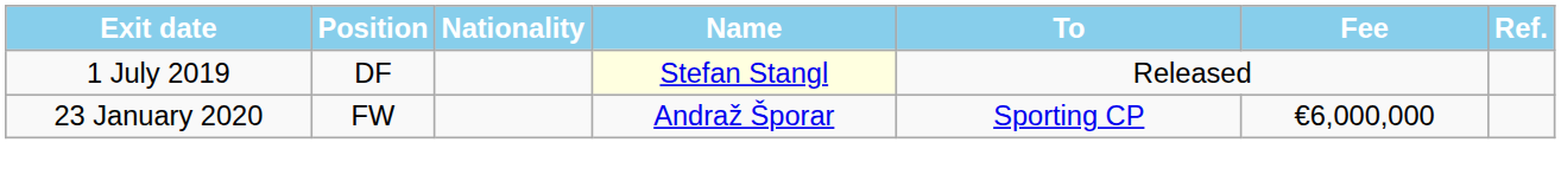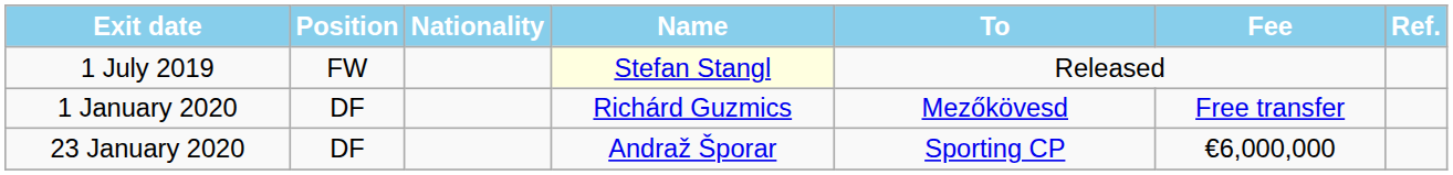1 July 2019 | Position: DF -> FW
+ row: 1 January 2020 | DF | Richárd Guzmics | Mezőkövesd | Free transfer
23 January 2020 | Position: FW -> DF
